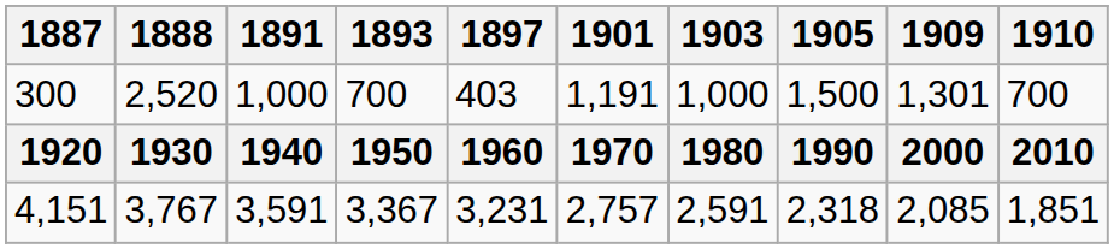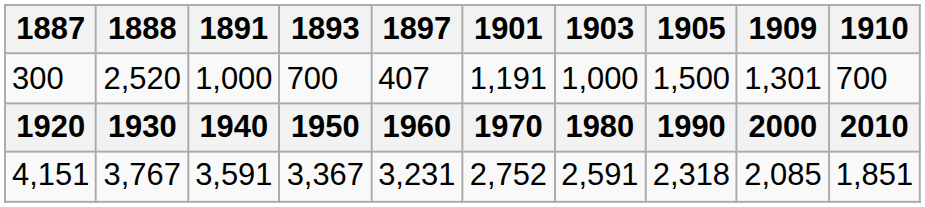300 | 1897: 403 -> 407
4,151 | 1901: 2,757 -> 2,752
